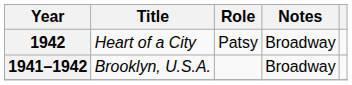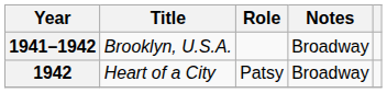rows swapped: 1941–1942 <-> 1942
